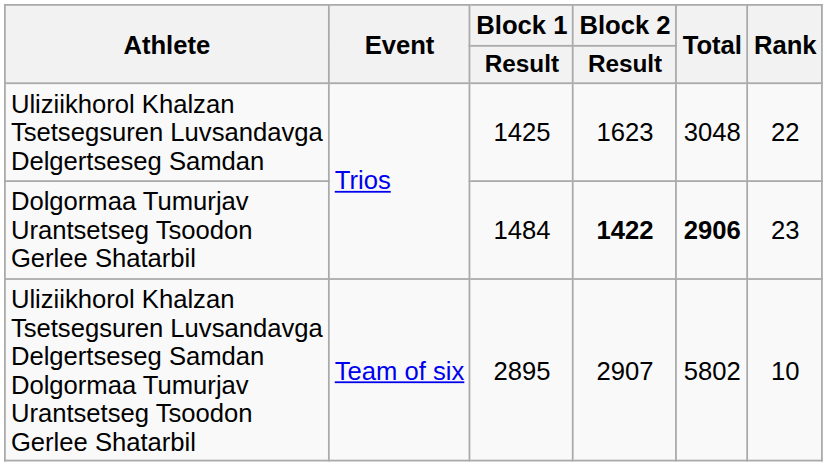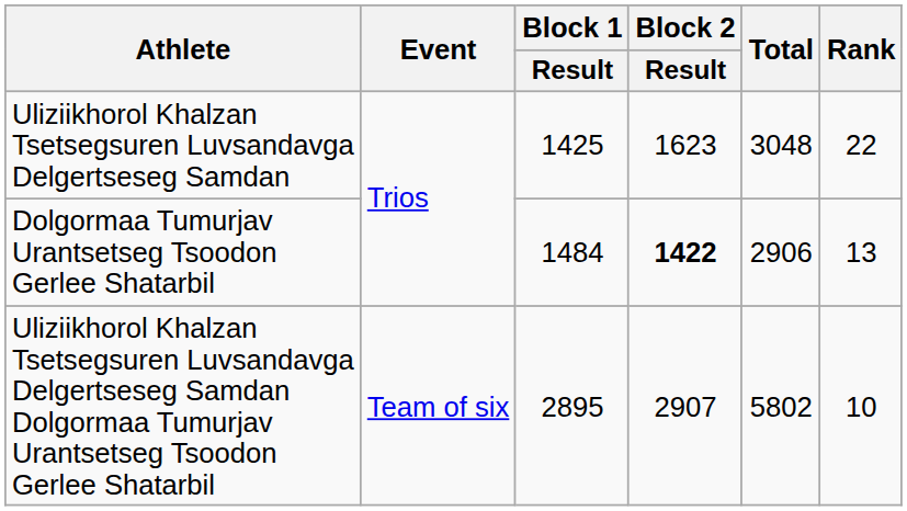Dolgormaa Tumurjav Urantsetseg Tsoodon Gerlee Shatarbil | Total: bold -> normal
Dolgormaa Tumurjav Urantsetseg Tsoodon Gerlee Shatarbil | Rank: 23 -> 13
